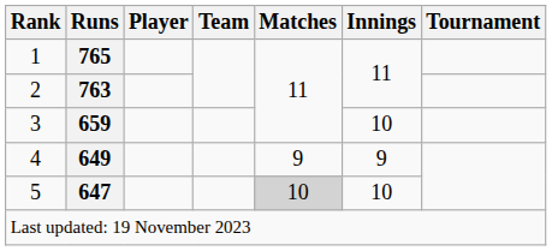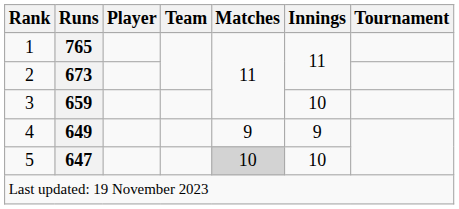2 | Runs: 763 -> 673
